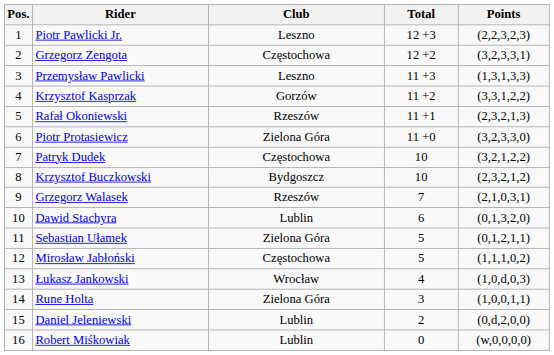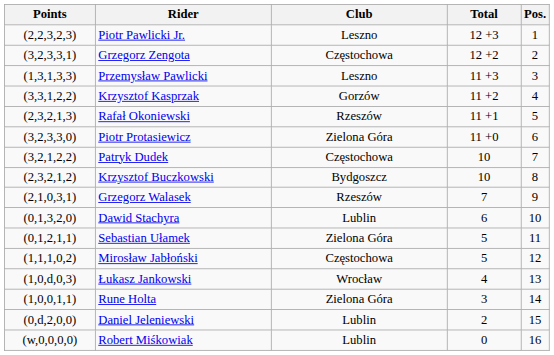columns swapped: Pos. <-> Points
